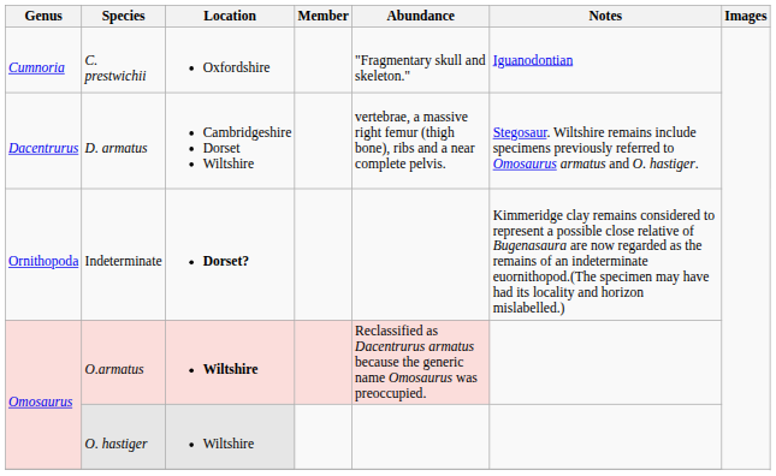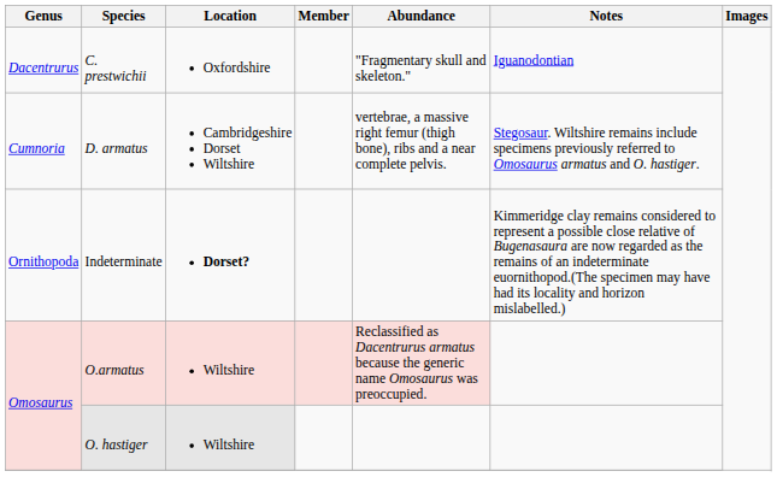C. prestwichii | Genus: Cumnoria -> Dacentrurus
D. armatus | Genus: Dacentrurus -> Cumnoria
O.armatus | Location: bold -> normal
